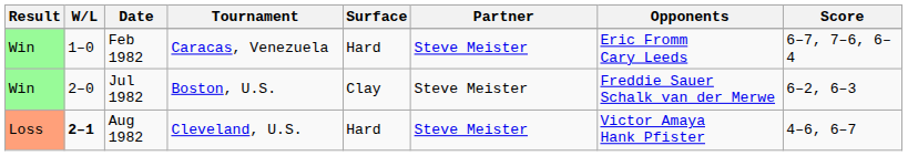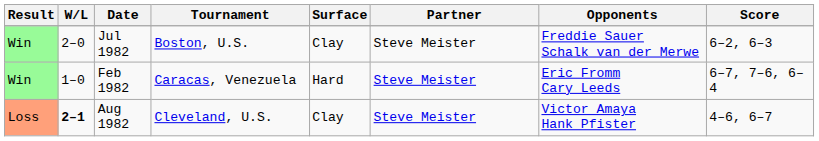rows swapped: Feb 1982 <-> Jul 1982
Aug 1982 | Surface: Hard -> Clay
